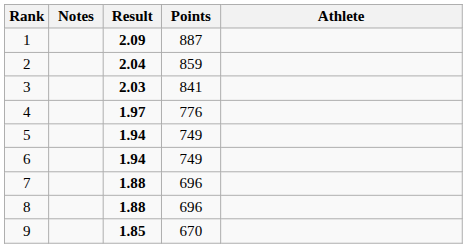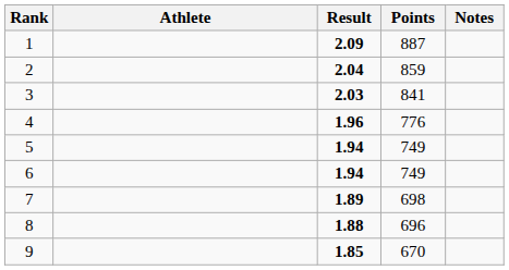columns swapped: Athlete <-> Notes
4 | Result: 1.97 -> 1.96
7 | Result: 1.88 -> 1.89
7 | Points: 696 -> 698
